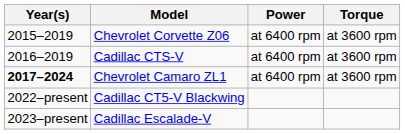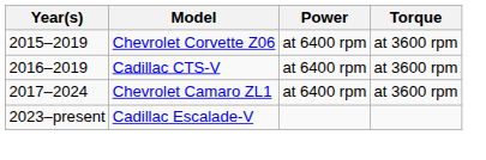Chevrolet Camaro ZL1 | Year(s): bold -> normal
- row: 2022–present | Cadillac CT5-V Blackwing
